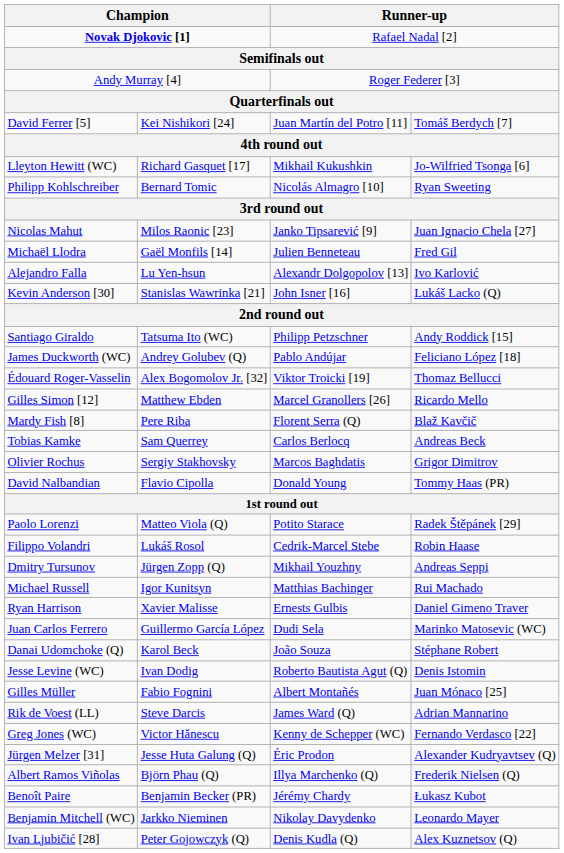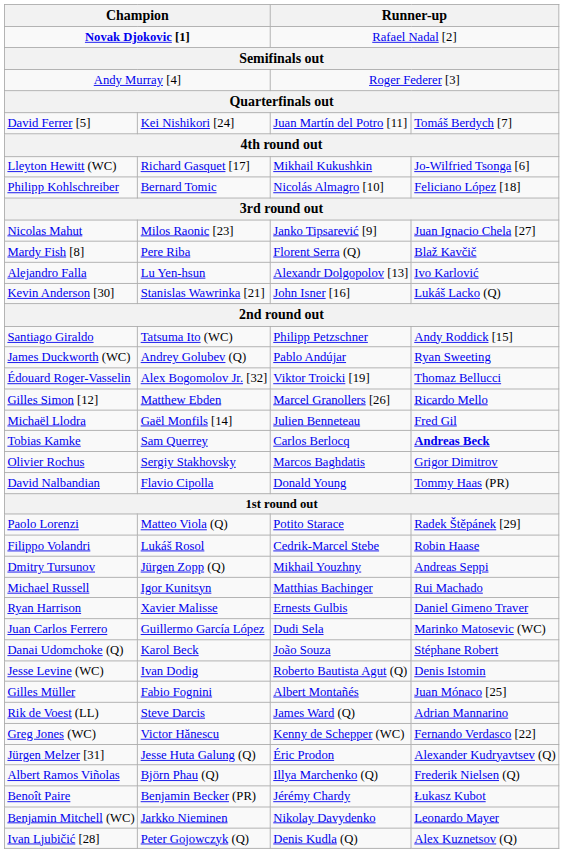Philipp Kohlschreiber | column 4: Ryan Sweeting -> Feliciano López [18]
rows swapped: Michaël Llodra <-> Mardy Fish [8]
James Duckworth (WC) | column 4: Feliciano López [18] -> Ryan Sweeting
Tobias Kamke | column 4: normal -> bold
